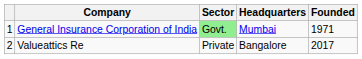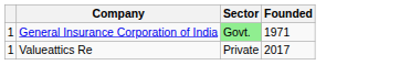- column: Headquarters | Mumbai | Bangalore
Valueattics Re | column 1: 2 -> 1
